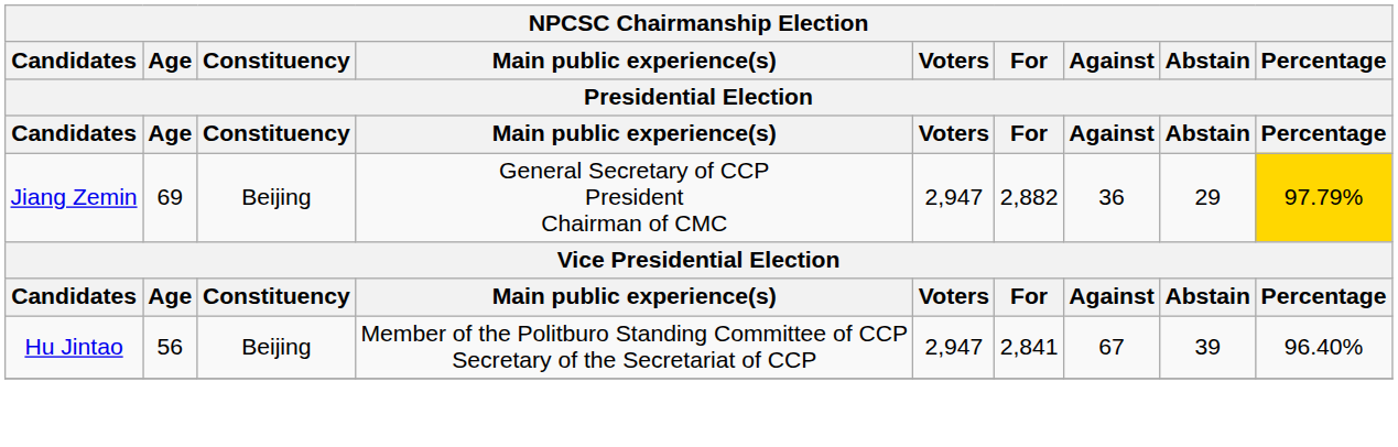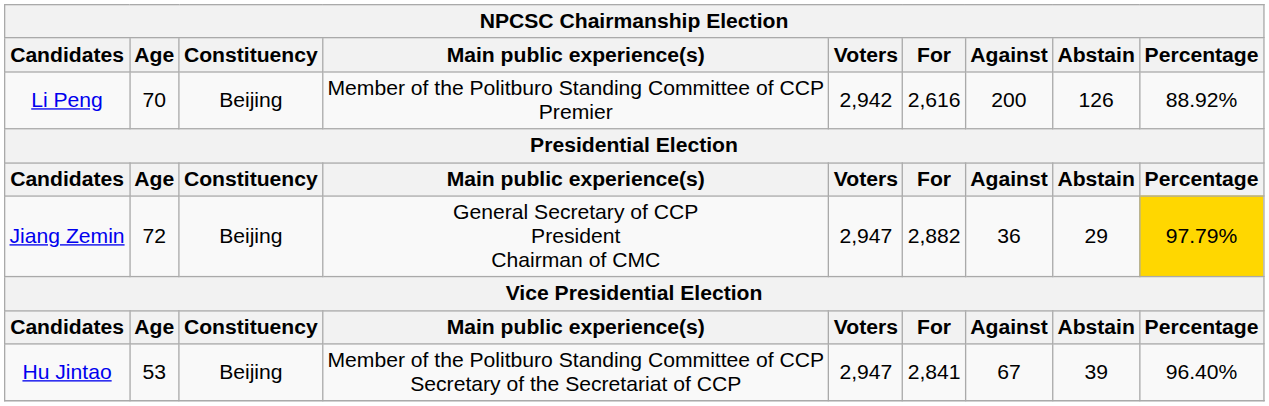+ row: Li Peng | 70 | Beijing | Member of the Politburo Standing Committee of CCP Premier | 2,942 | 2,616 | 200 | 126 | 88.92%
Jiang Zemin | Age: 69 -> 72
Hu Jintao | Age: 56 -> 53
